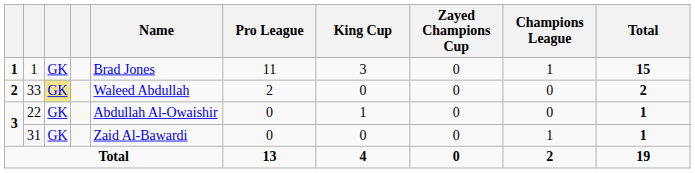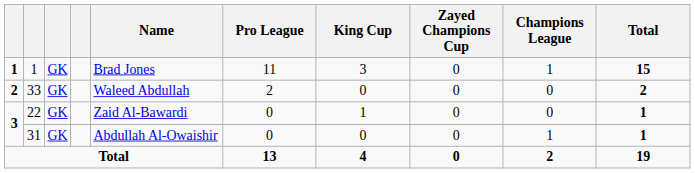33 | column 3: khaki background -> no background
22 | Name: Abdullah Al-Owaishir -> Zaid Al-Bawardi
31 | Name: Zaid Al-Bawardi -> Abdullah Al-Owaishir
